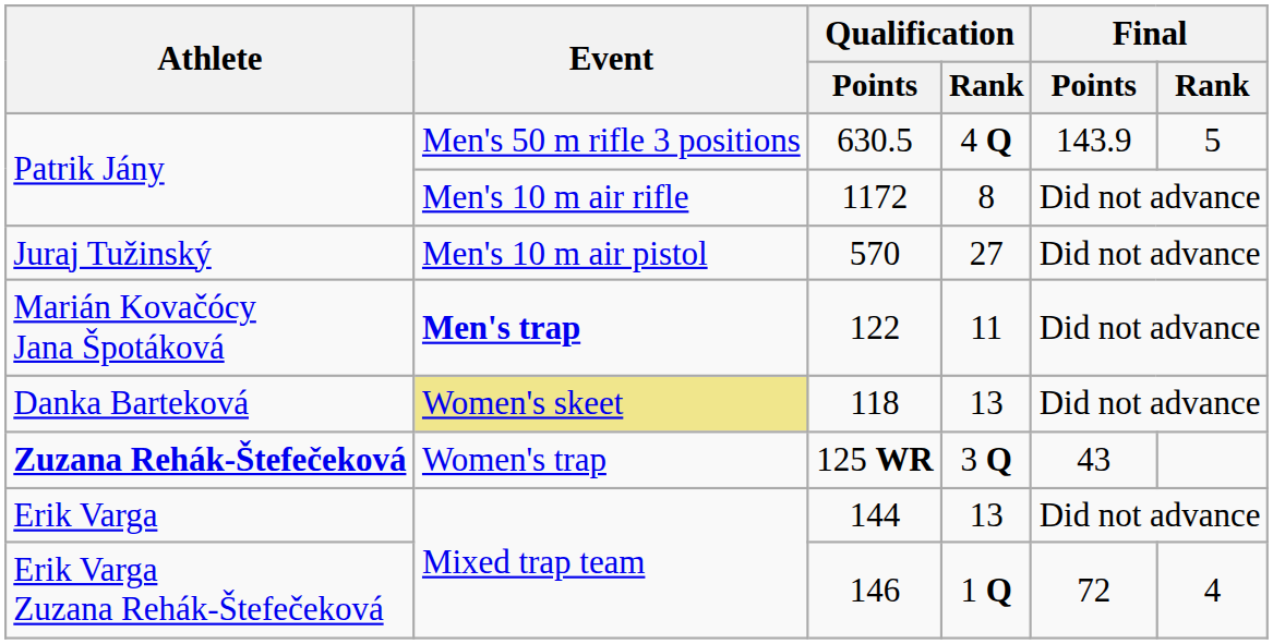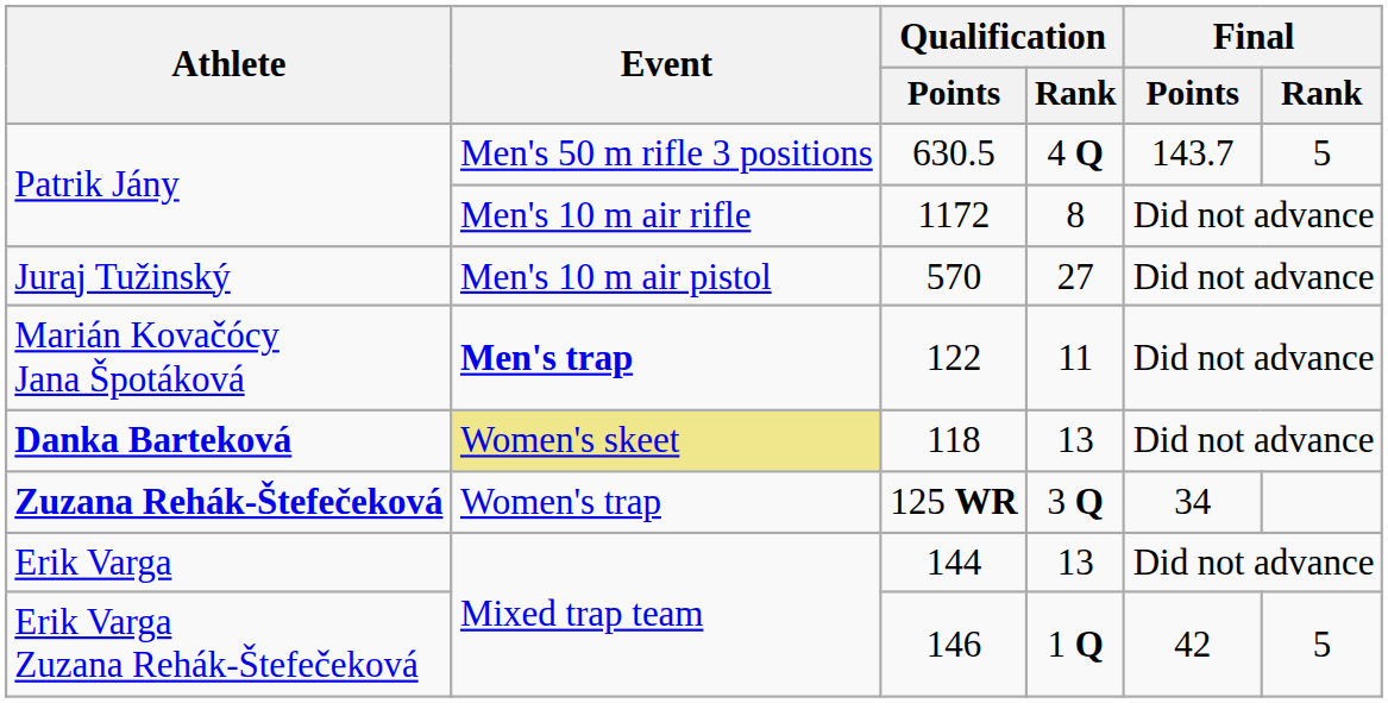630.5 | Final / Points: 143.9 -> 143.7
118 | Athlete: normal -> bold
125 WR | Final / Points: 43 -> 34
146 | Final / Points: 72 -> 42
146 | Final / Rank: 4 -> 5
